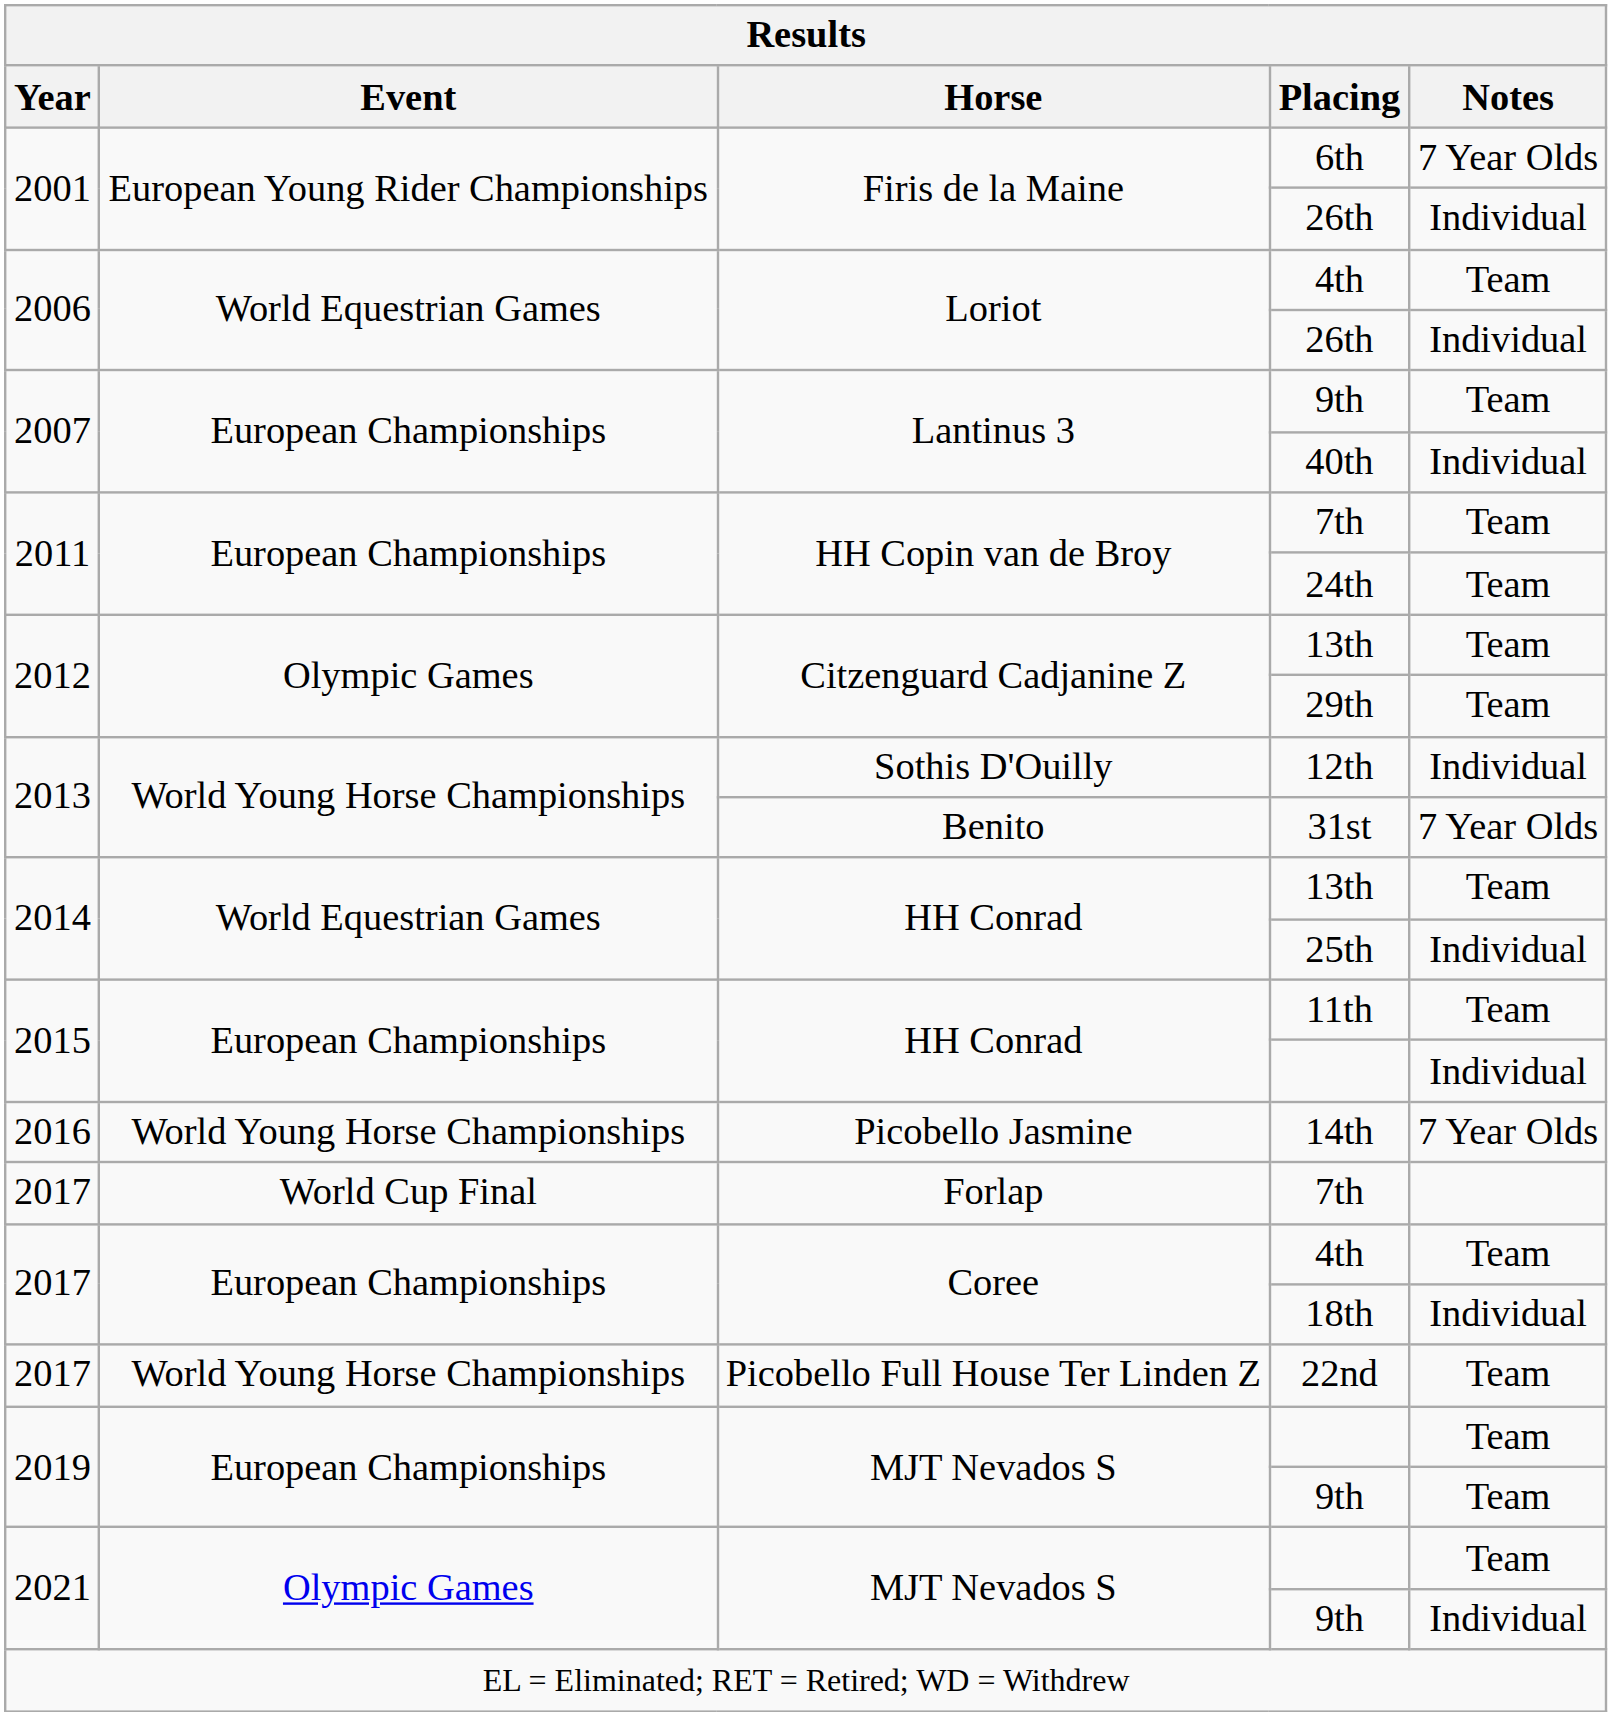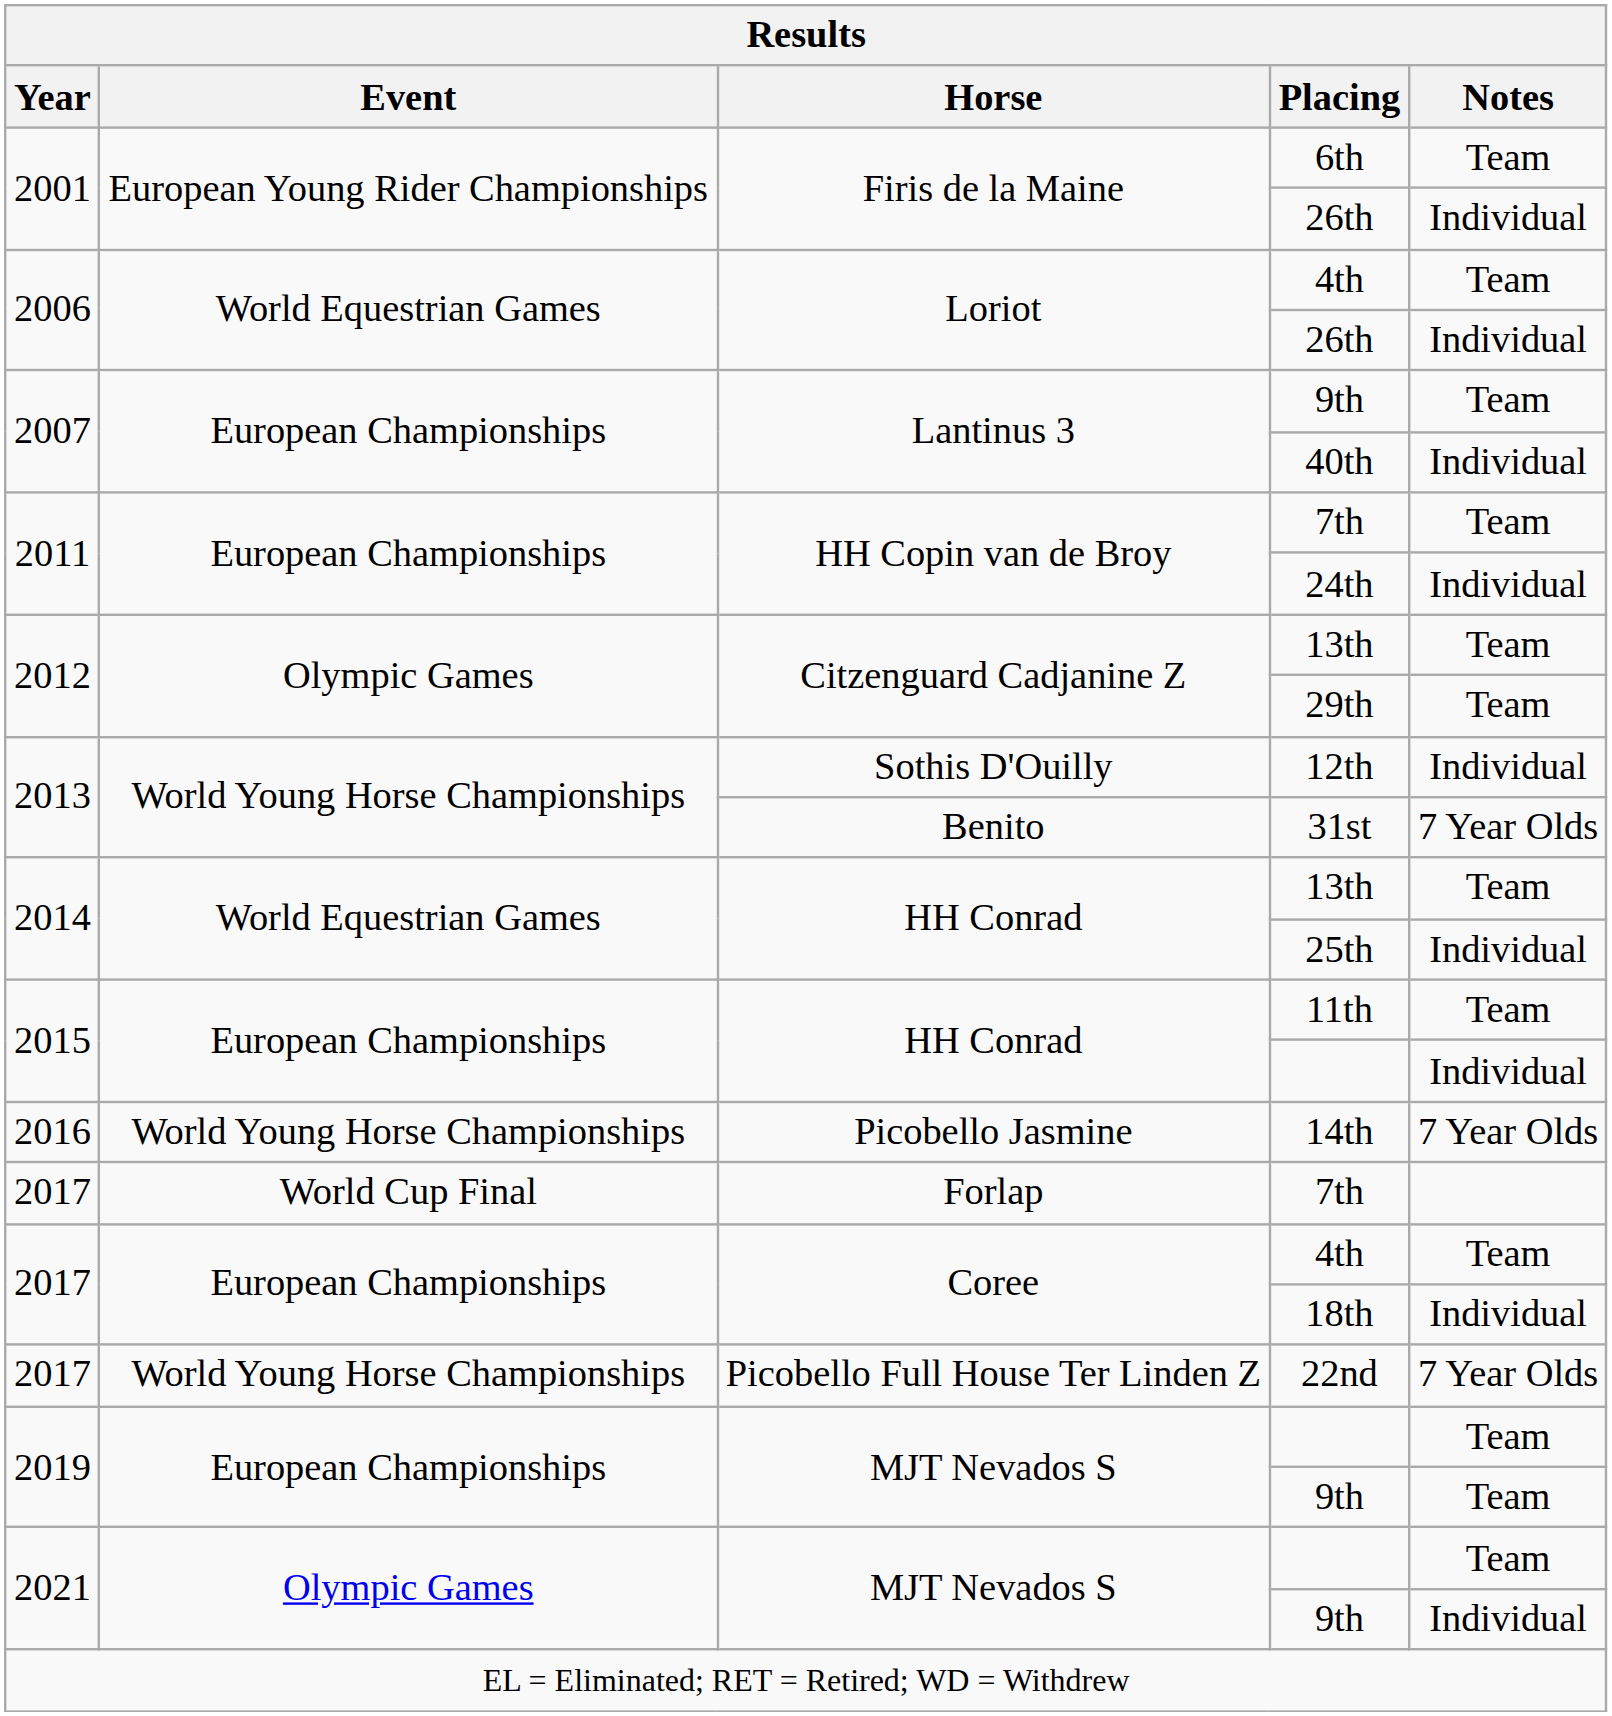6th | Notes: 7 Year Olds -> Team
24th | Notes: Team -> Individual
22nd | Notes: Team -> 7 Year Olds
